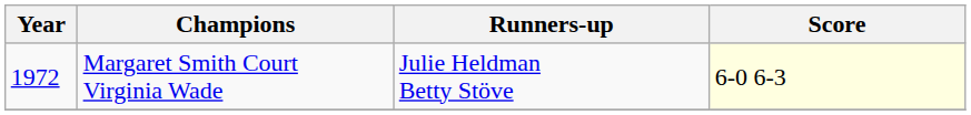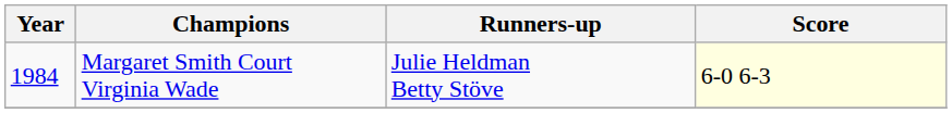Margaret Smith Court Virginia Wade | Year: 1972 -> 1984
